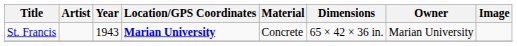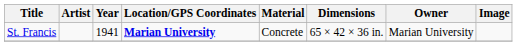St. Francis | Year: 1943 -> 1941
